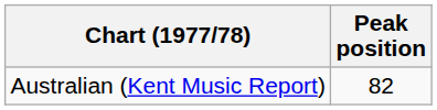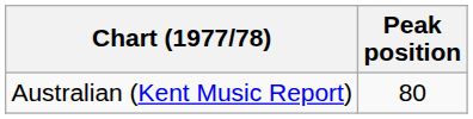Australian (Kent Music Report) | Peak position: 82 -> 80
